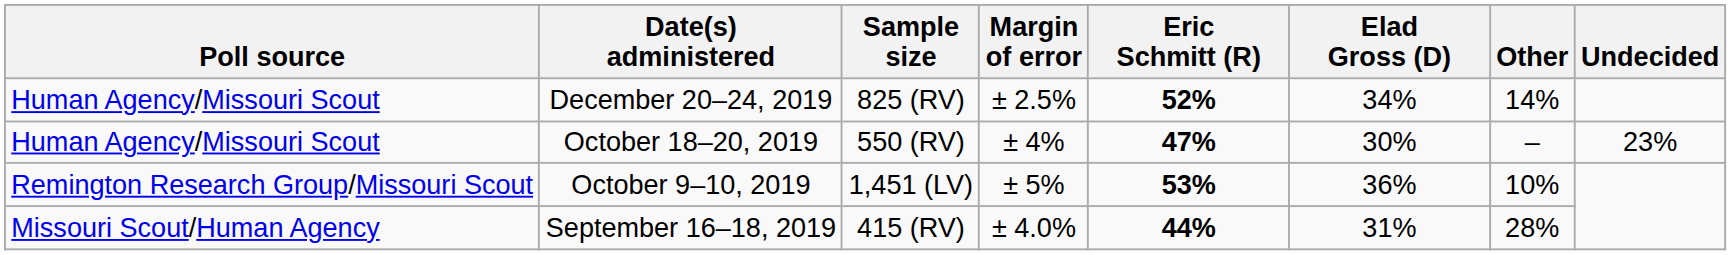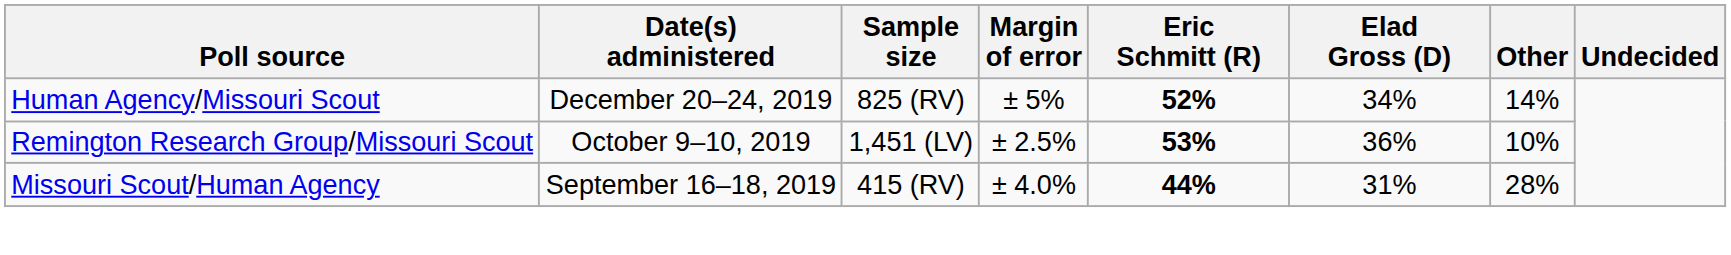December 20–24, 2019 | Margin of error: ± 2.5% -> ± 5%
- row: Human Agency/Missouri Scout | October 18–20, 2019 | 550 (RV) | ± 4% | 47% | 30% | – | 23%
October 9–10, 2019 | Margin of error: ± 5% -> ± 2.5%
